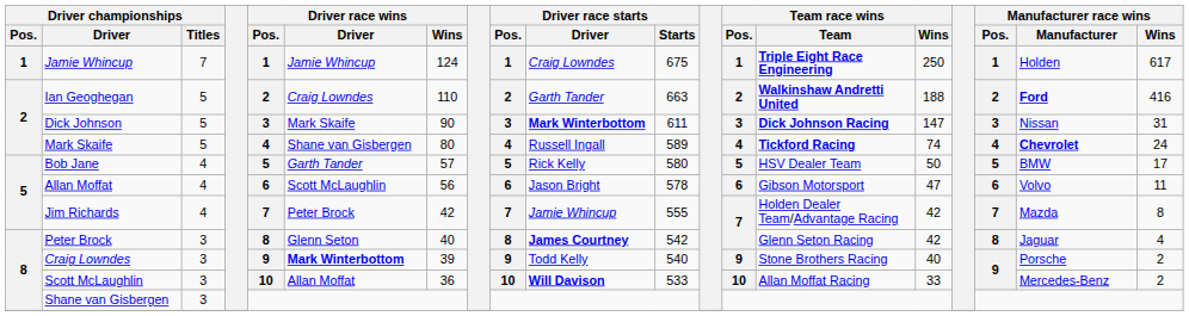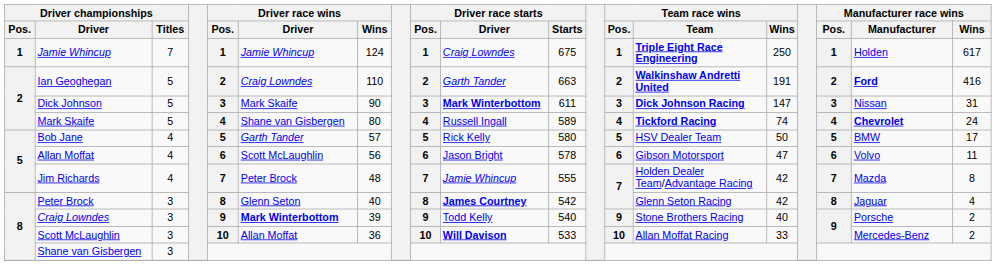Ian Geoghegan | Team race wins / Wins: 188 -> 191
Jim Richards | Driver race wins / Wins: 42 -> 48
